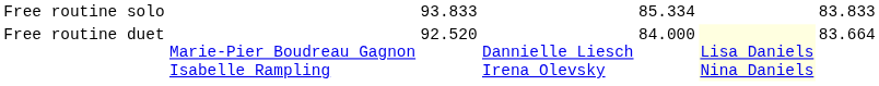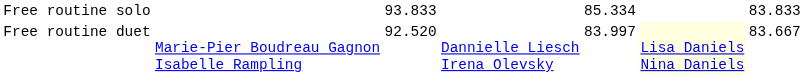Free routine duet | column 5: 84.000 -> 83.997
Free routine duet | column 7: 83.664 -> 83.667
